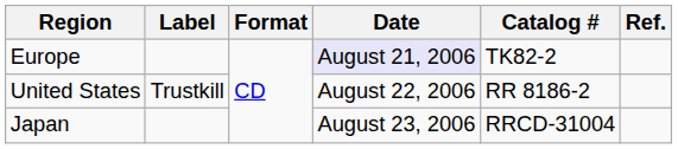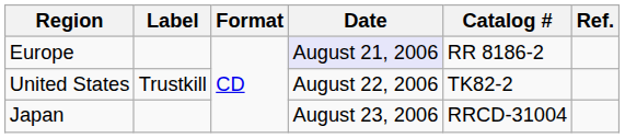Europe | Catalog #: TK82-2 -> RR 8186-2
United States | Catalog #: RR 8186-2 -> TK82-2
